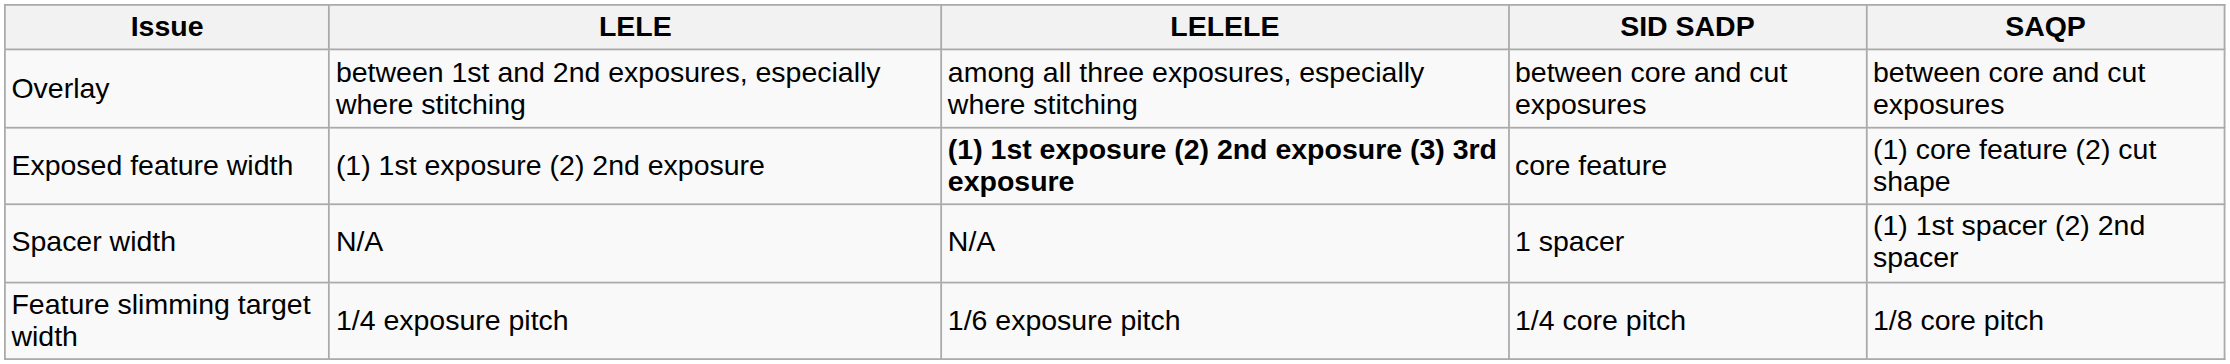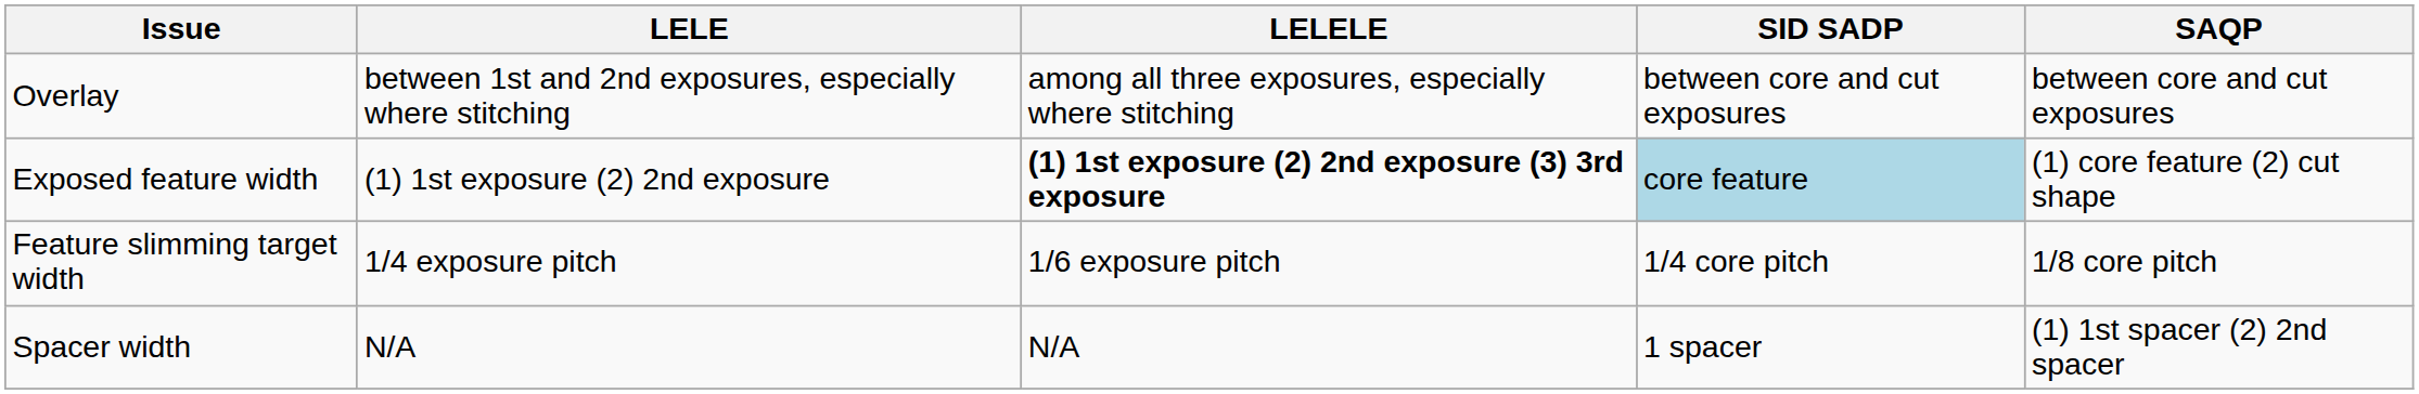Exposed feature width | SID SADP: no background -> lightblue background
rows swapped: Feature slimming target width <-> Spacer width
